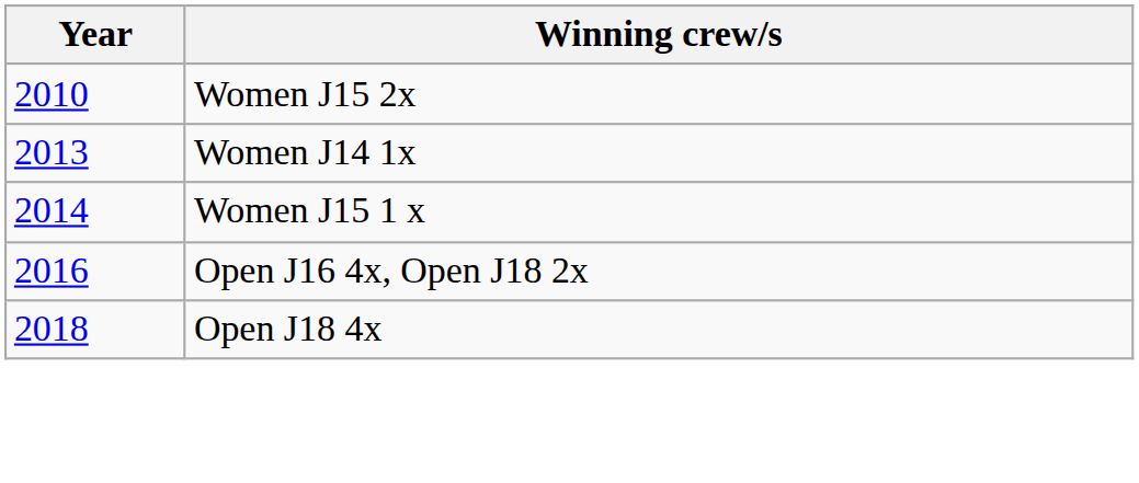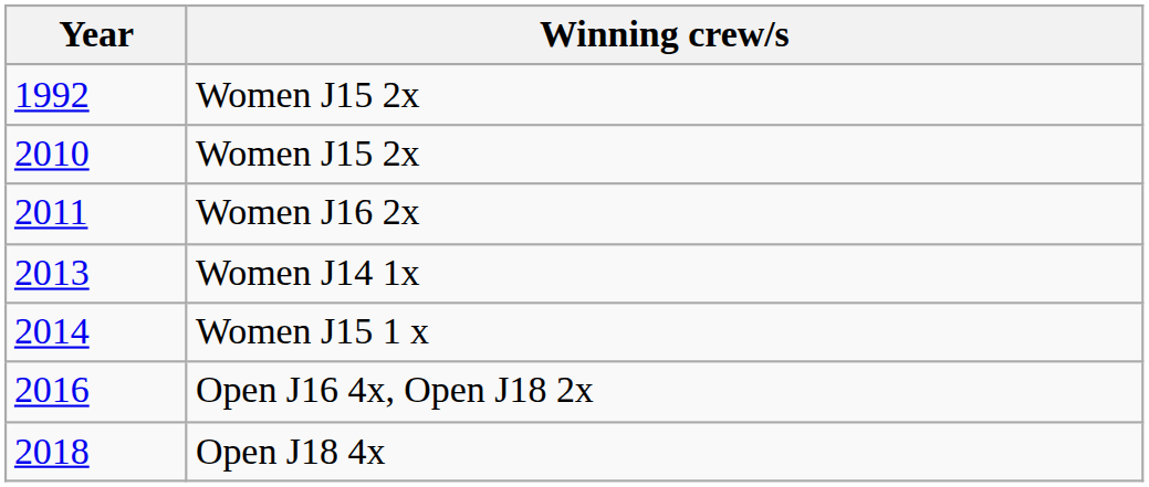+ row: 1992 | Women J15 2x
+ row: 2011 | Women J16 2x
